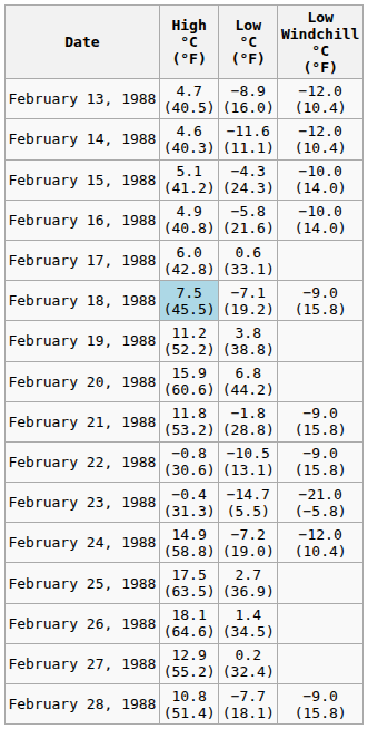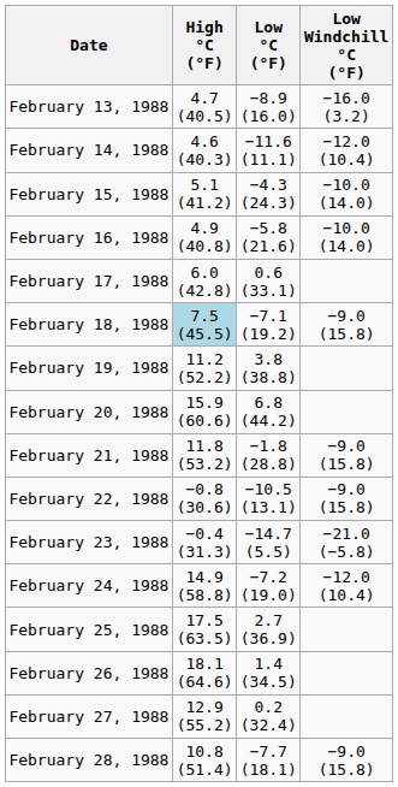February 13, 1988 | Low Windchill °C (°F): −12.0 (10.4) -> −16.0 (3.2)
